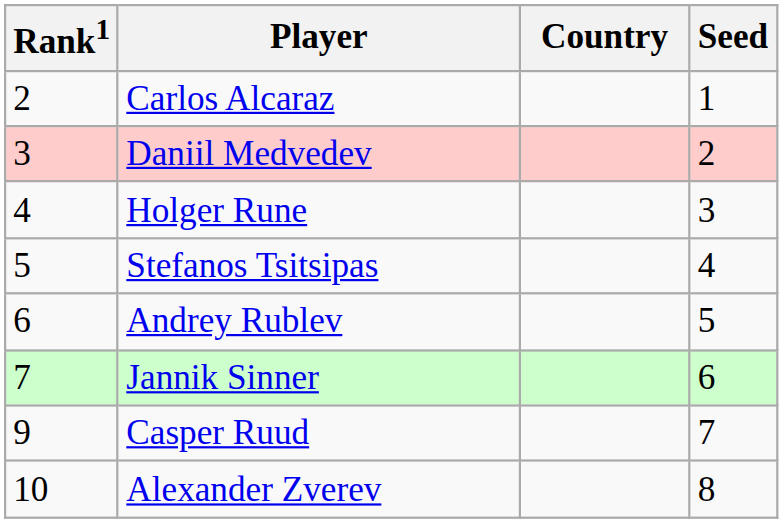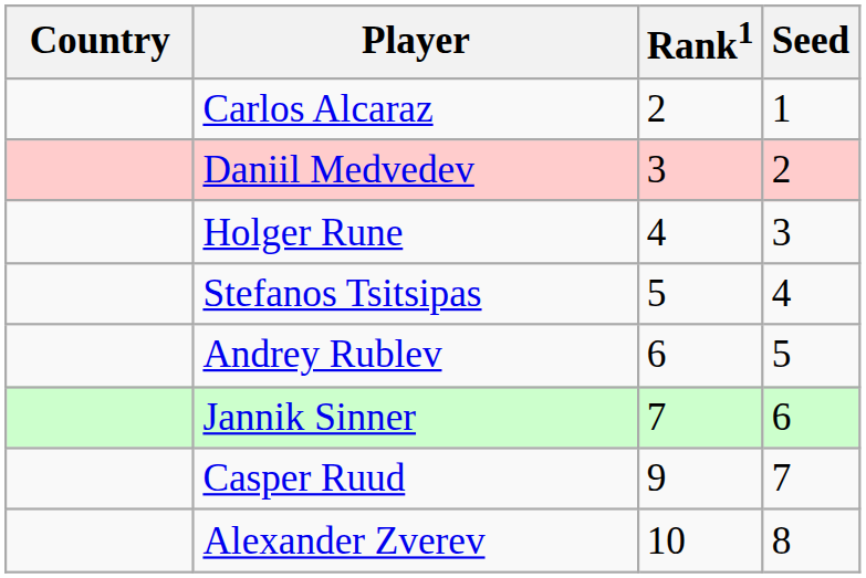columns swapped: Country <-> Rank1
